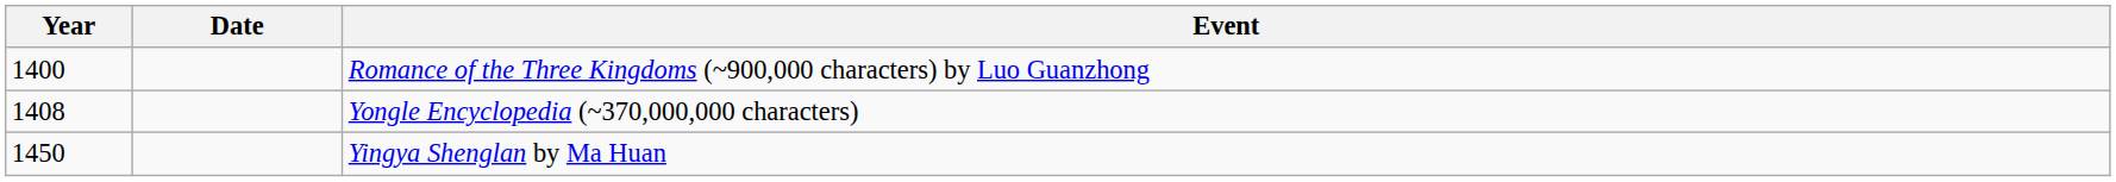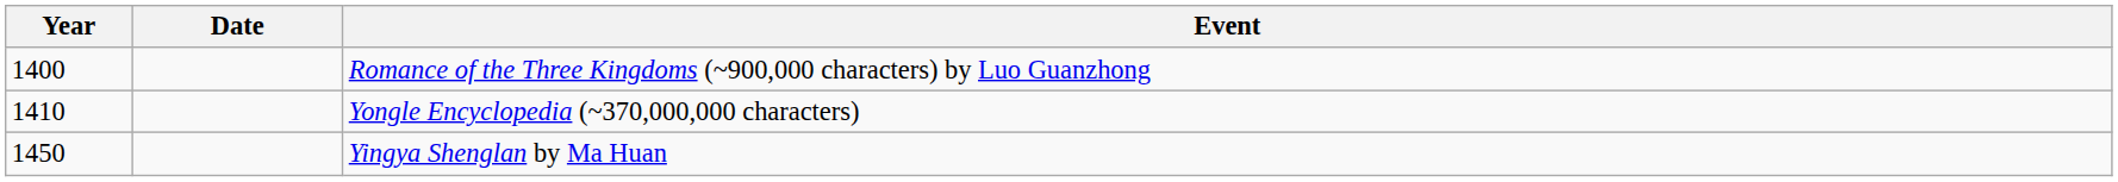Yongle Encyclopedia (~370,000,000 characters) | Year: 1408 -> 1410
